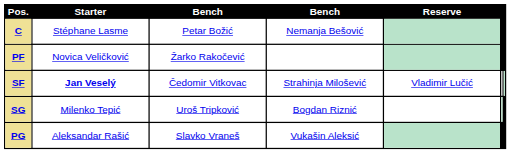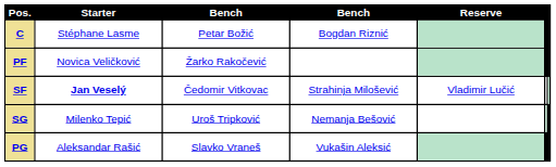C | column 4: Nemanja Bešović -> Bogdan Riznić
SG | column 4: Bogdan Riznić -> Nemanja Bešović
